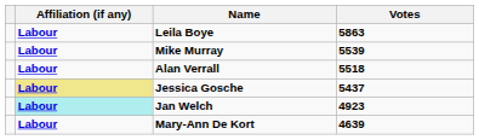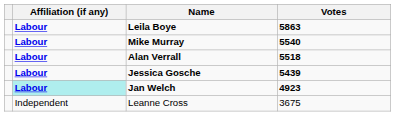Mike Murray | Votes: 5539 -> 5540
Jessica Gosche | Affiliation (if any): khaki background -> no background
Jessica Gosche | Votes: 5437 -> 5439
- row: Labour | Mary-Ann De Kort | 4639
+ row: Independent | Leanne Cross | 3675
